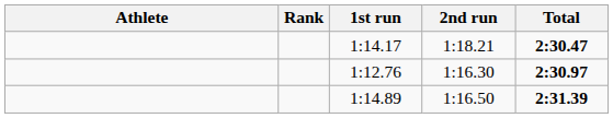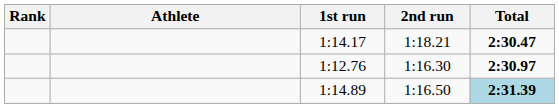columns swapped: Rank <-> Athlete
1:14.89 | Total: no background -> lightblue background
